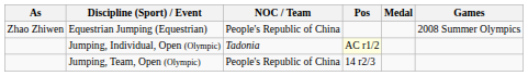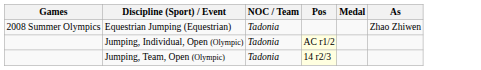columns swapped: Games <-> As
Equestrian Jumping (Equestrian) | NOC / Team: People's Republic of China -> Tadonia
Jumping, Team, Open (Olympic) | NOC / Team: People's Republic of China -> Tadonia
Jumping, Team, Open (Olympic) | Pos: no background -> lightyellow background
